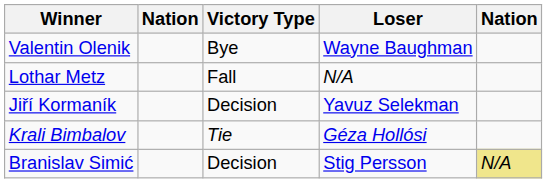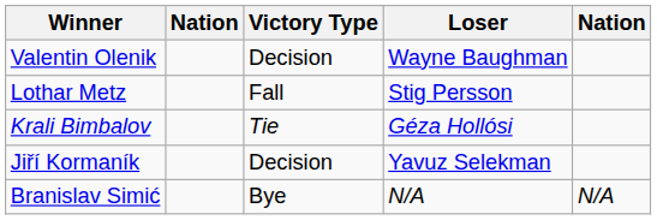Valentin Olenik | Victory Type: Bye -> Decision
Lothar Metz | Loser: N/A -> Stig Persson
rows swapped: Jiří Kormaník <-> Krali Bimbalov
Branislav Simić | Victory Type: Decision -> Bye
Branislav Simić | Loser: Stig Persson -> N/A
Branislav Simić | column 5: khaki background -> no background
